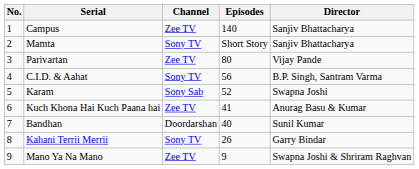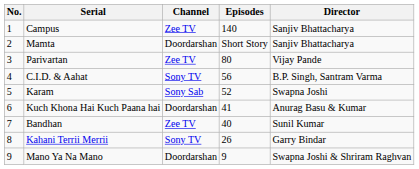Mamta | Channel: Sony TV -> Doordarshan
Kuch Khona Hai Kuch Paana hai | Channel: Zee TV -> Doordarshan
Bandhan | Channel: Doordarshan -> Zee TV
Mano Ya Na Mano | Channel: Zee TV -> Doordarshan
